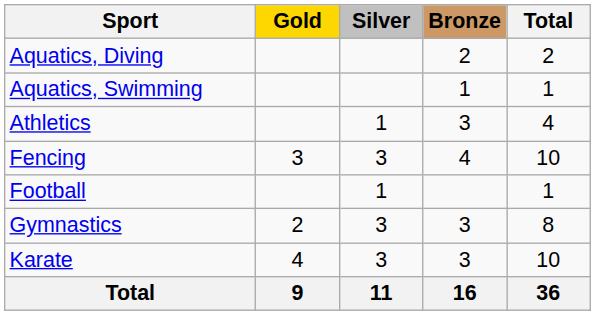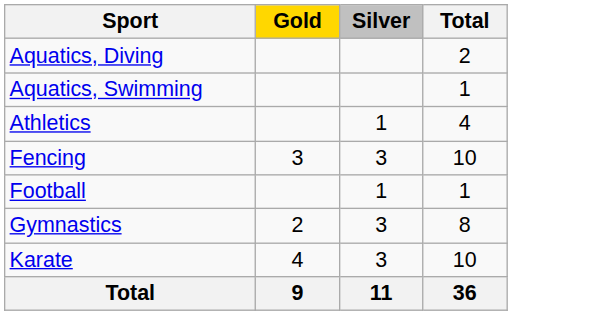- column: Bronze | 2 | 1 | 3 | 4 | 3 | 3 | 16
